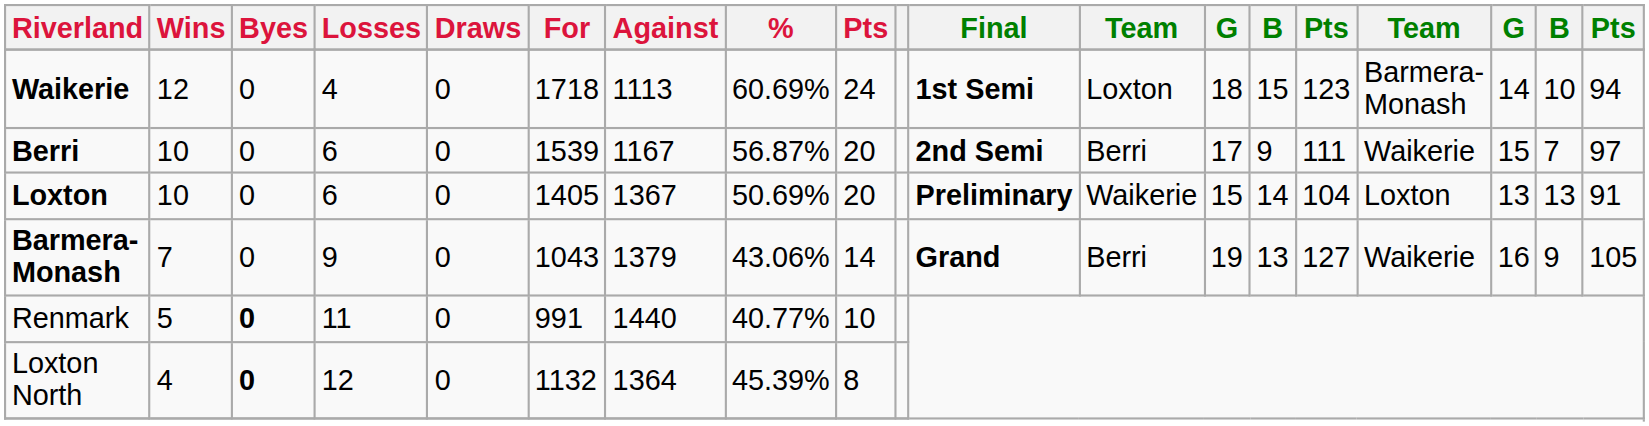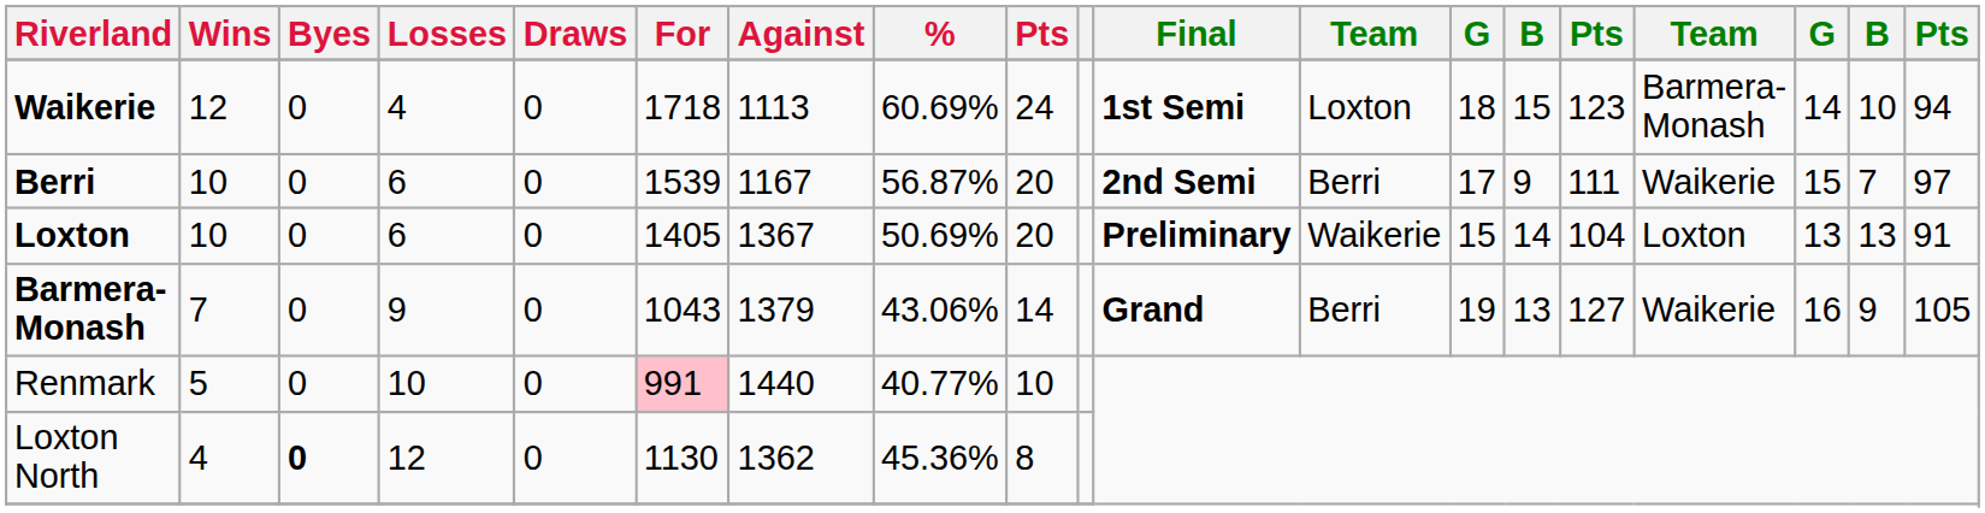Renmark | Byes: bold -> normal
Renmark | Losses: 11 -> 10
Renmark | For: no background -> pink background
Loxton North | For: 1132 -> 1130
Loxton North | Against: 1364 -> 1362
Loxton North | %: 45.39% -> 45.36%
